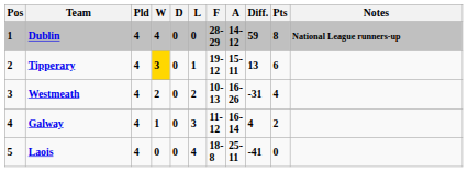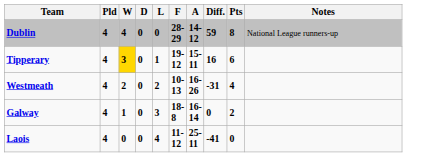- column: Pos | 1 | 2 | 3 | 4 | 5
Dublin | Notes: bold -> normal
Tipperary | Diff.: 13 -> 16
Galway | F: 11-12 -> 18-8
Galway | Diff.: 4 -> 0
Laois | F: 18-8 -> 11-12
